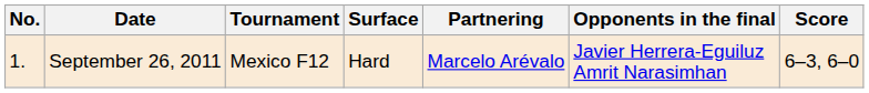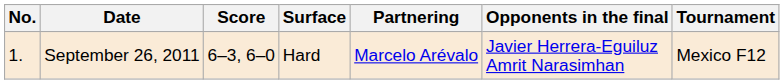columns swapped: Tournament <-> Score
